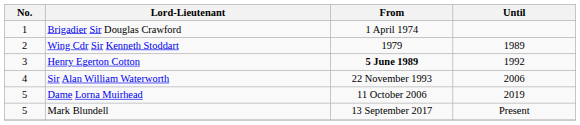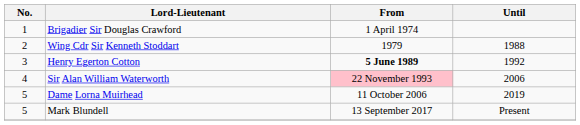Wing Cdr Sir Kenneth Stoddart | Until: 1989 -> 1988
Sir Alan William Waterworth | From: no background -> pink background
